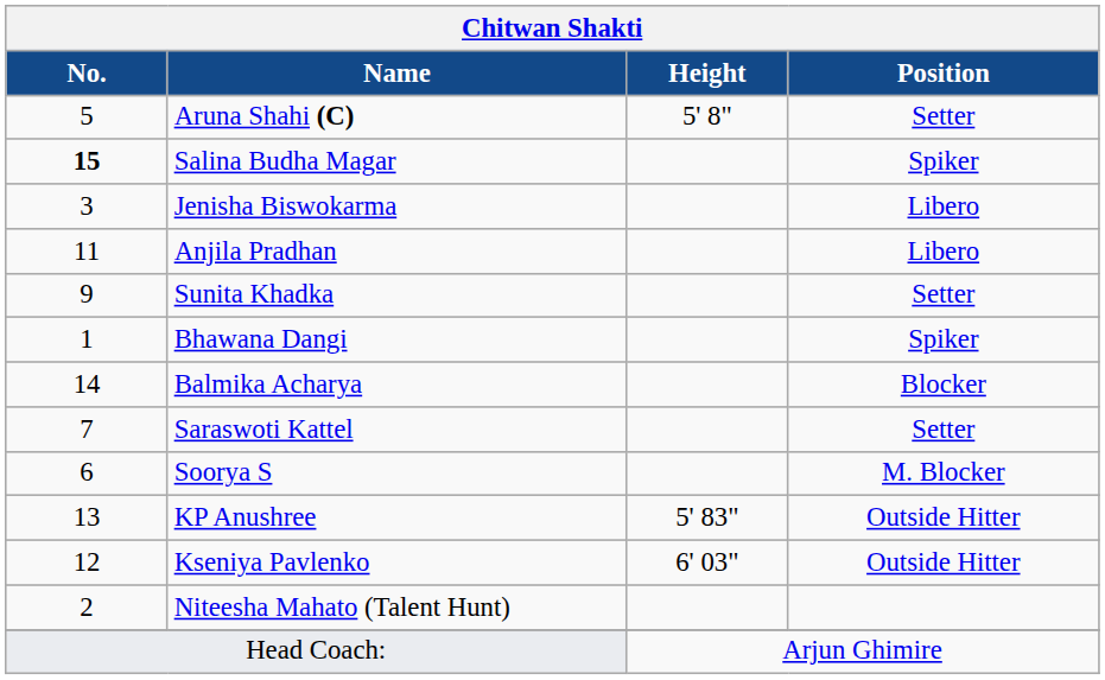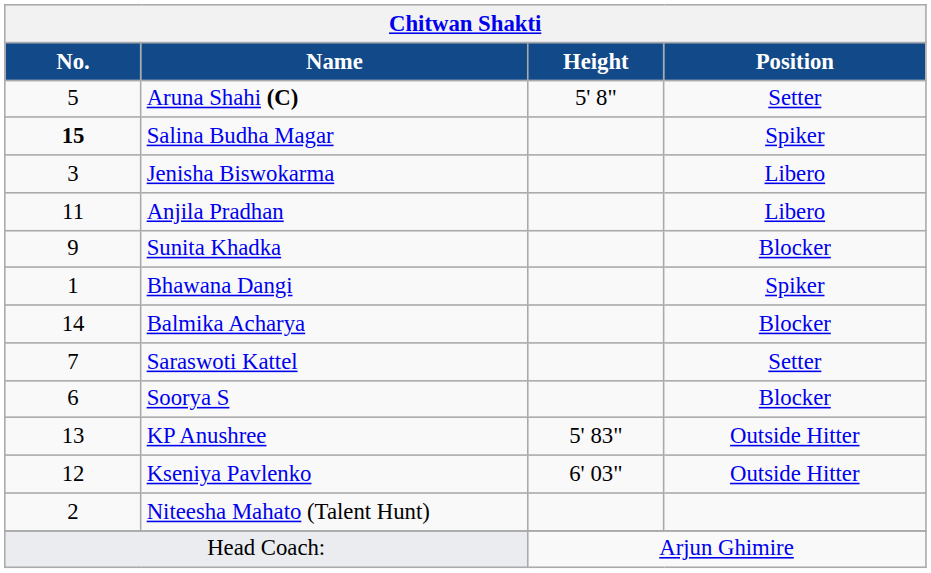Sunita Khadka | Position: Setter -> Blocker
Soorya S | Position: M. Blocker -> Blocker
